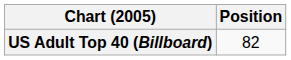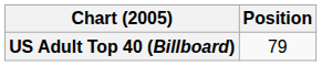US Adult Top 40 (Billboard) | Position: 82 -> 79
